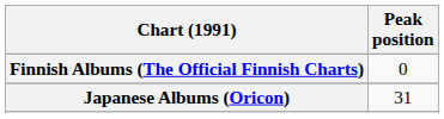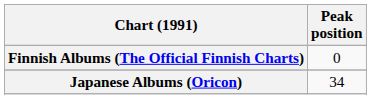Japanese Albums (Oricon) | Peak position: 31 -> 34
